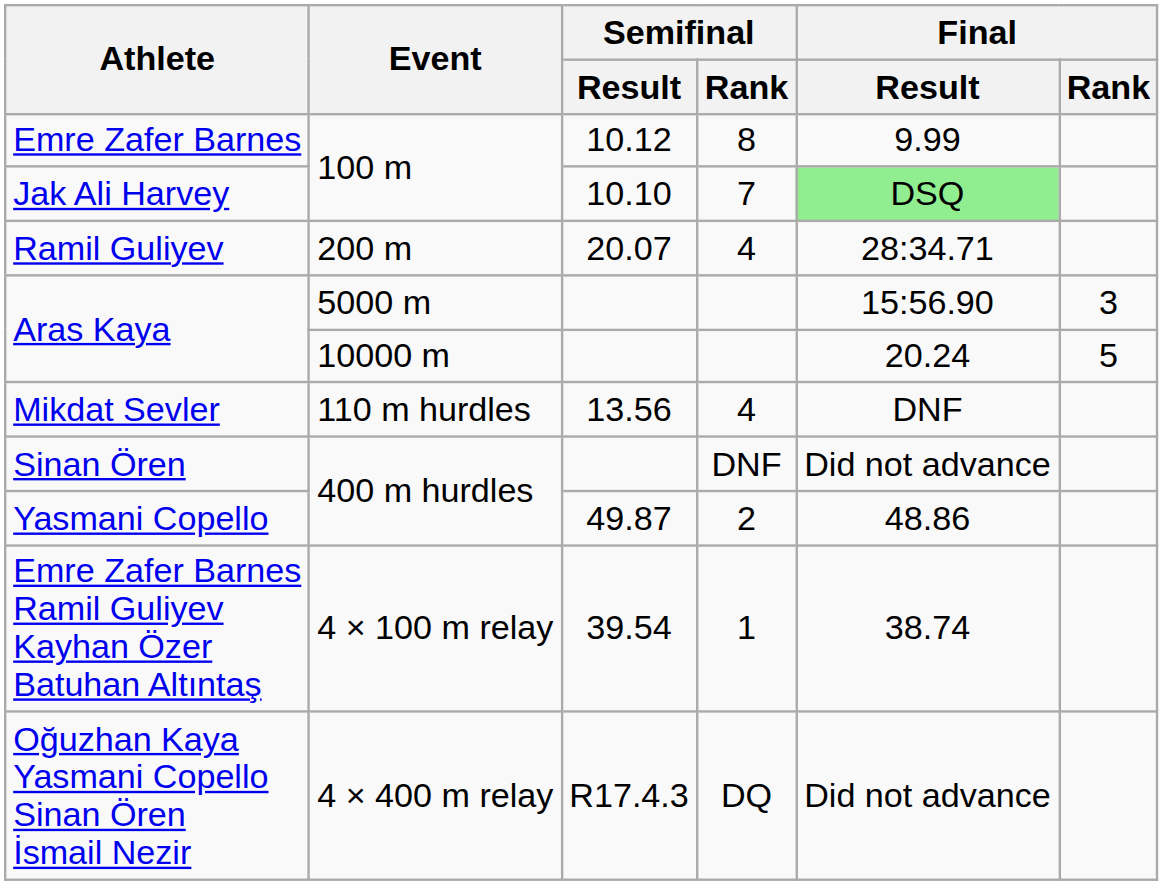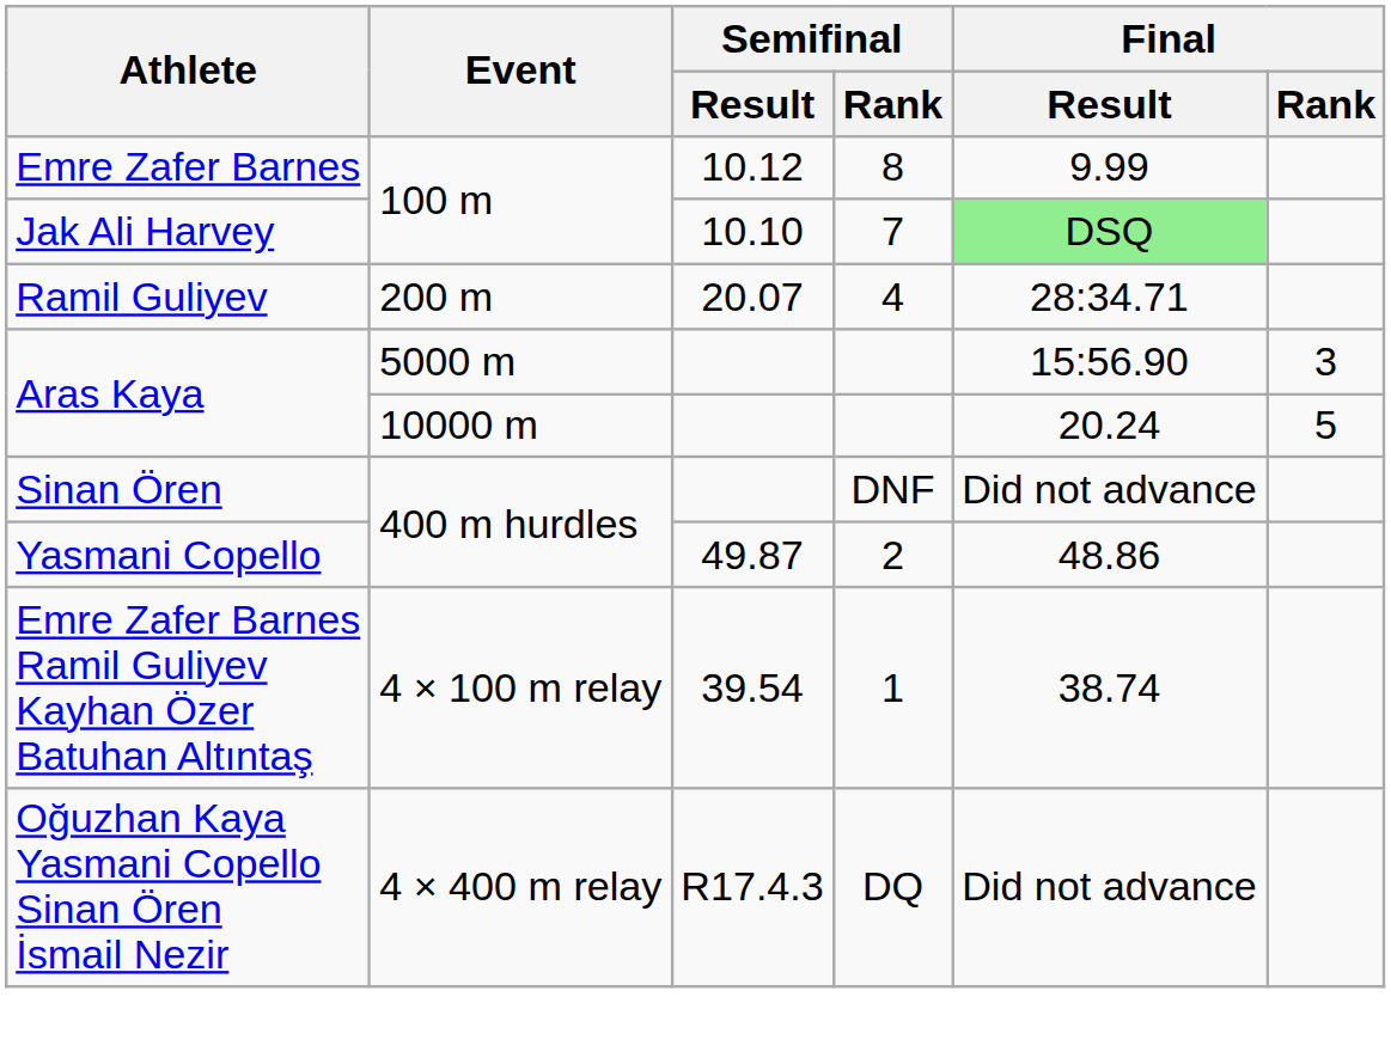- row: Mikdat Sevler | 110 m hurdles | 13.56 | 4 | DNF
